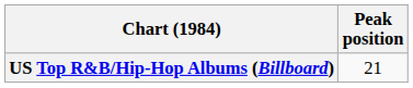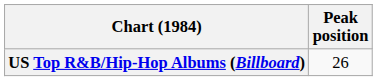US Top R&B/Hip-Hop Albums (Billboard) | Peak position: 21 -> 26
